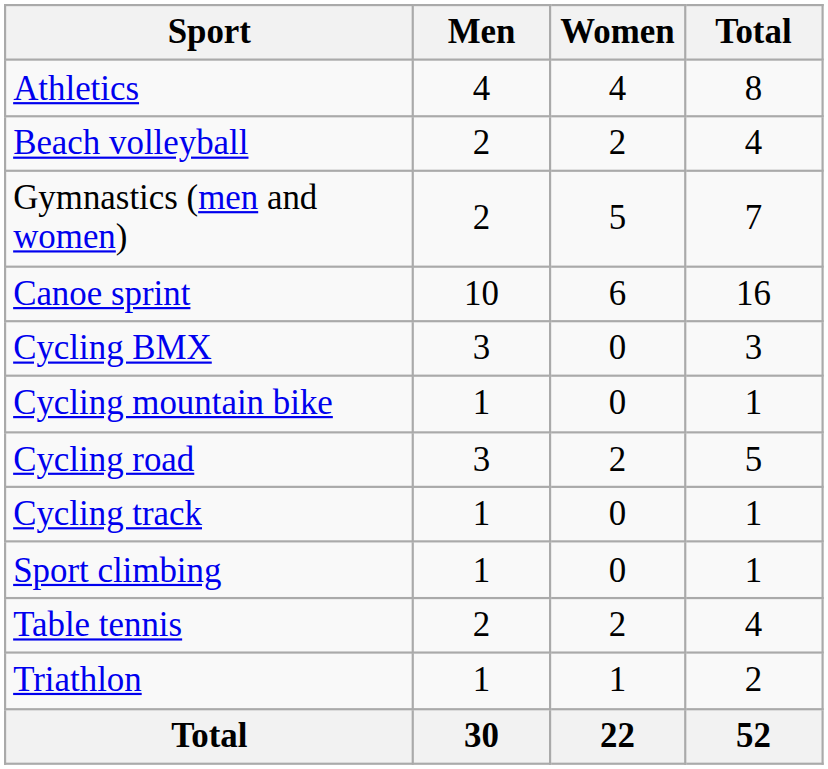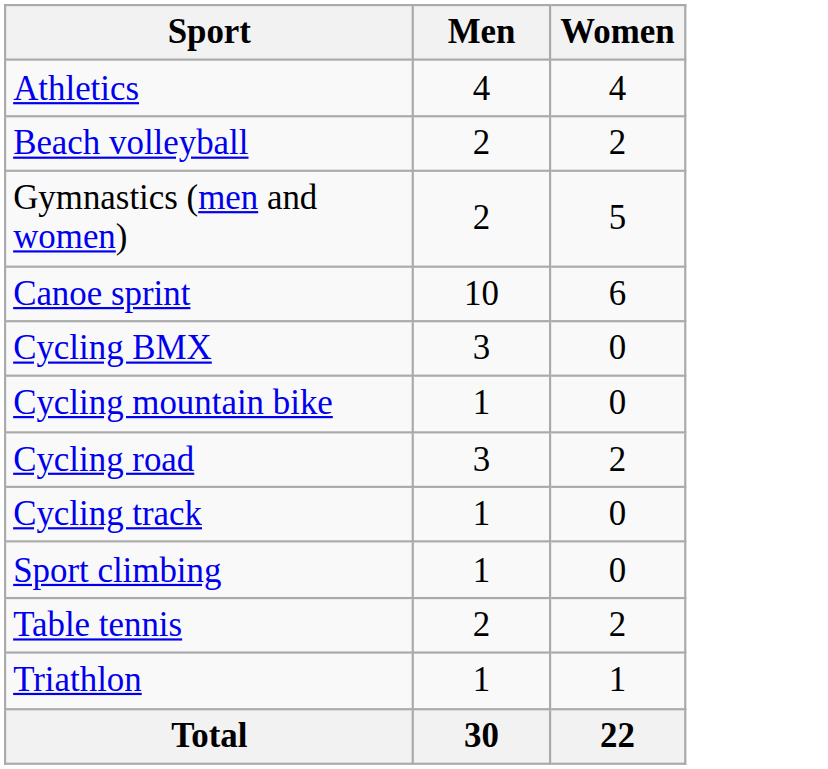- column: Total | 8 | 4 | 7 | 16 | 3 | 1 | 5 | 1 | 1 | 4 | 2 | 52
